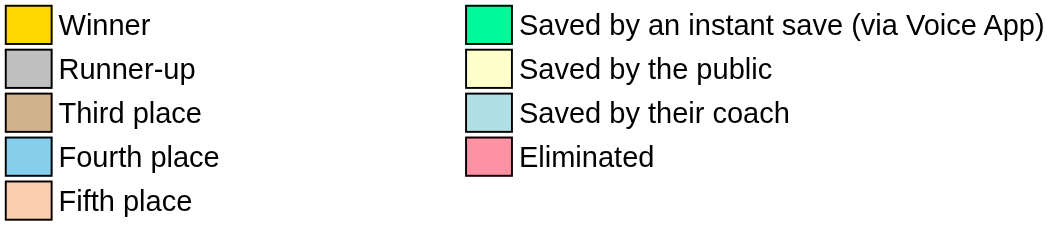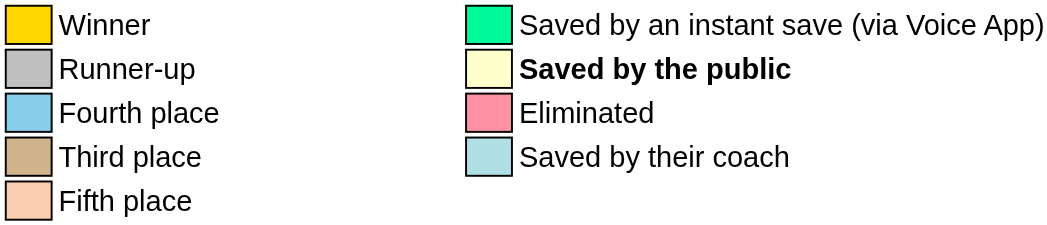Runner-up | column 9: normal -> bold
rows swapped: Third place <-> Fourth place
